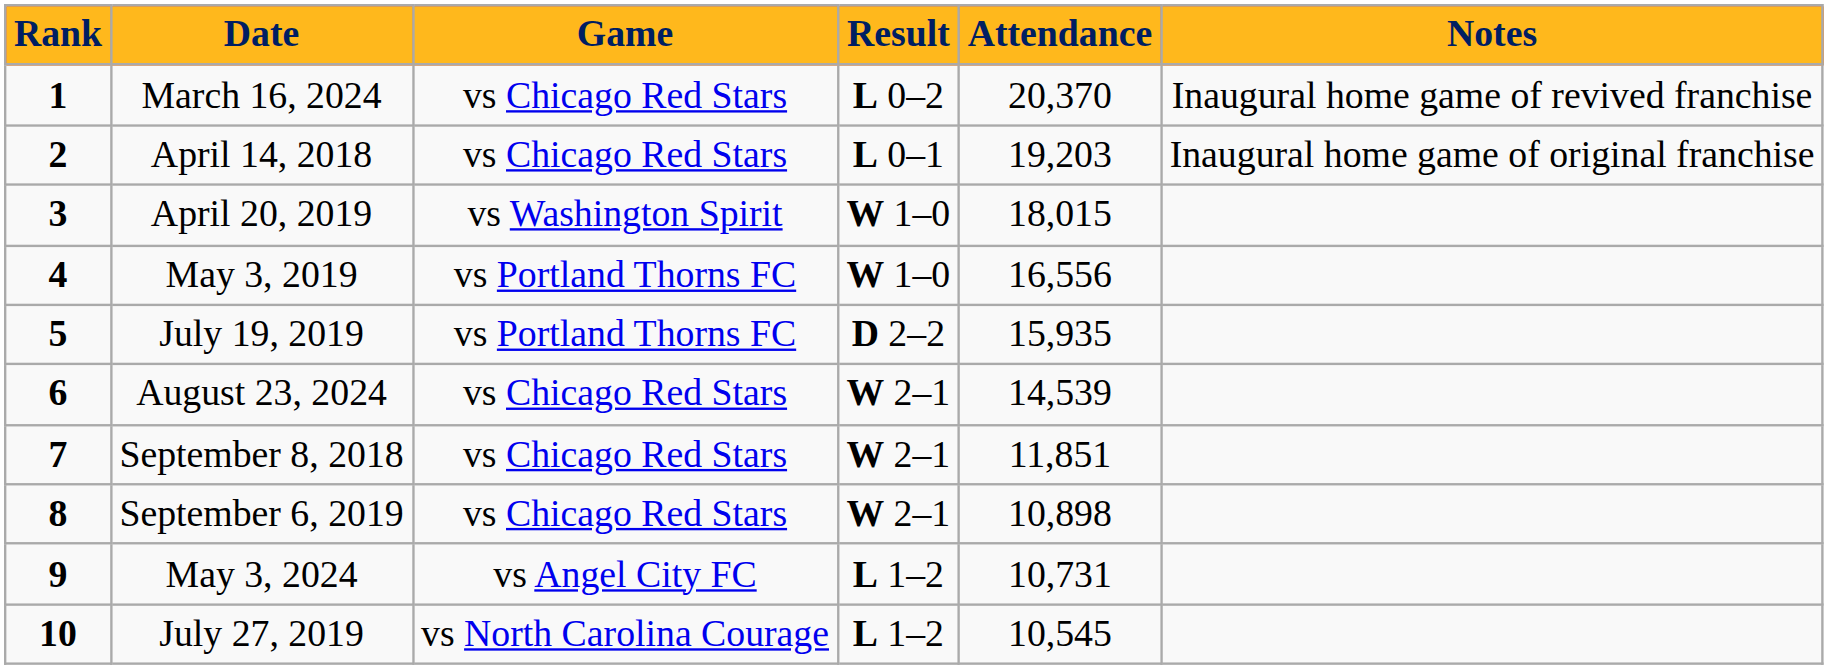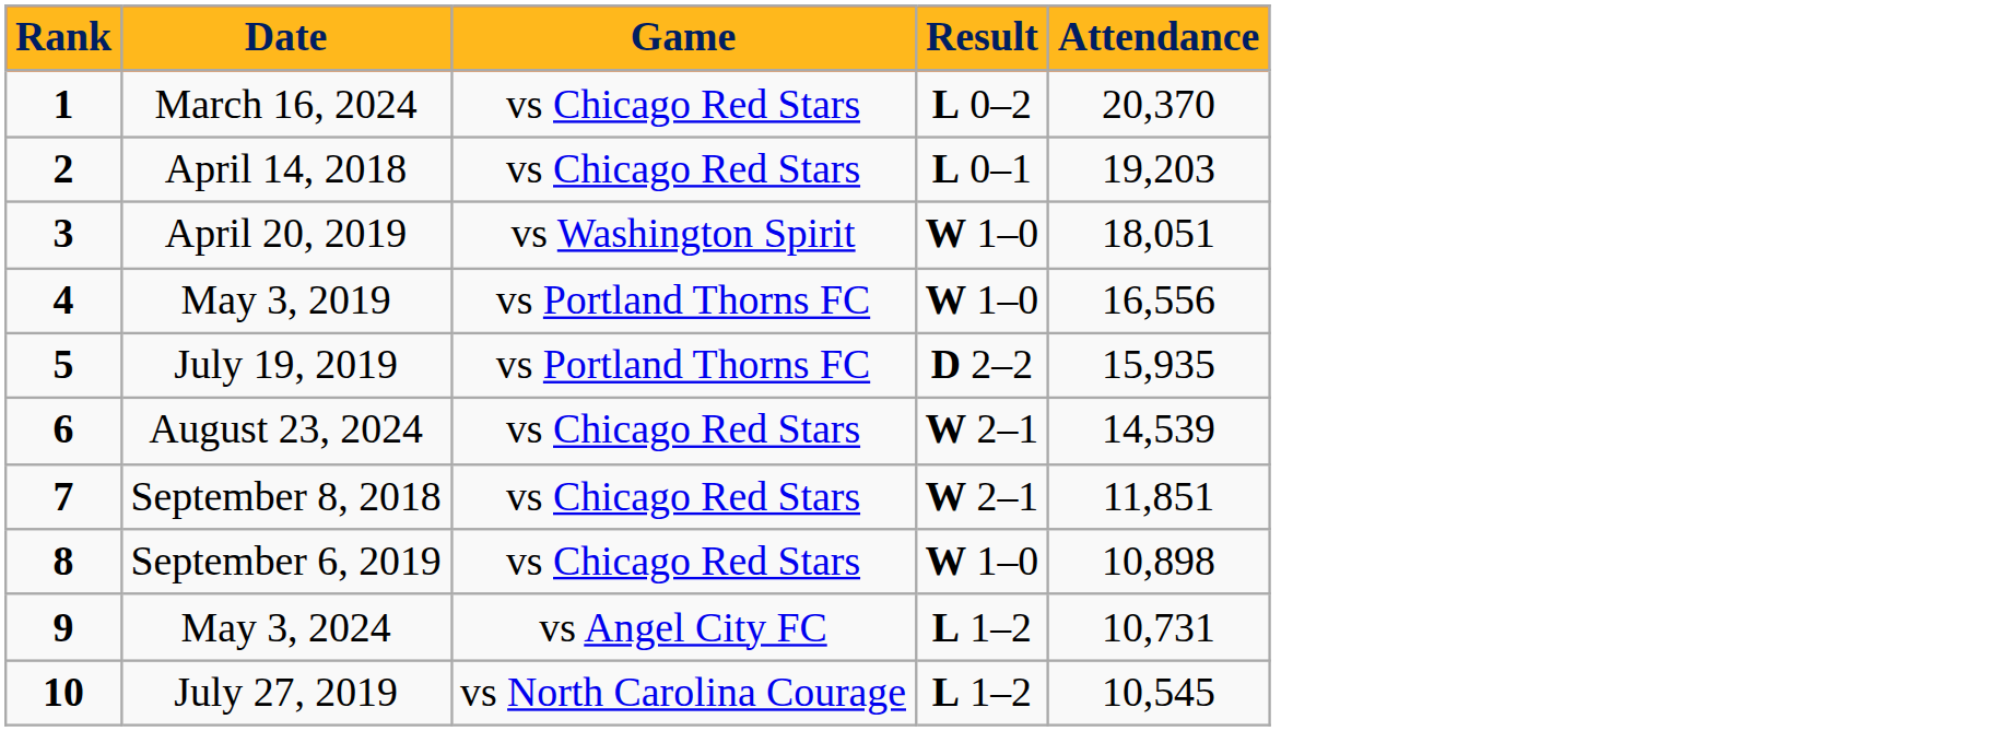- column: Notes | Inaugural home game of revived franchise | Inaugural home game of original franchise
April 20, 2019 | Attendance: 18,015 -> 18,051
September 6, 2019 | Result: W 2–1 -> W 1–0
